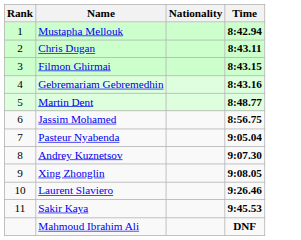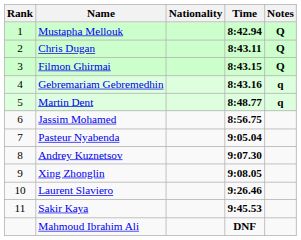+ column: Notes | Q | Q | Q | q | q
